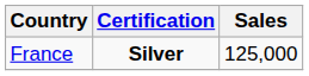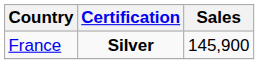France | Sales: 125,000 -> 145,900
